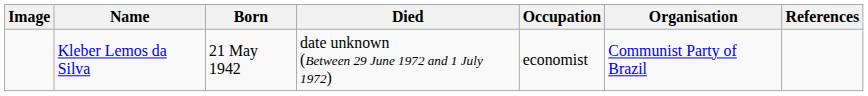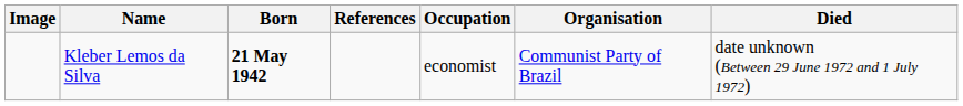columns swapped: Died <-> References
Kleber Lemos da Silva | Born: normal -> bold
